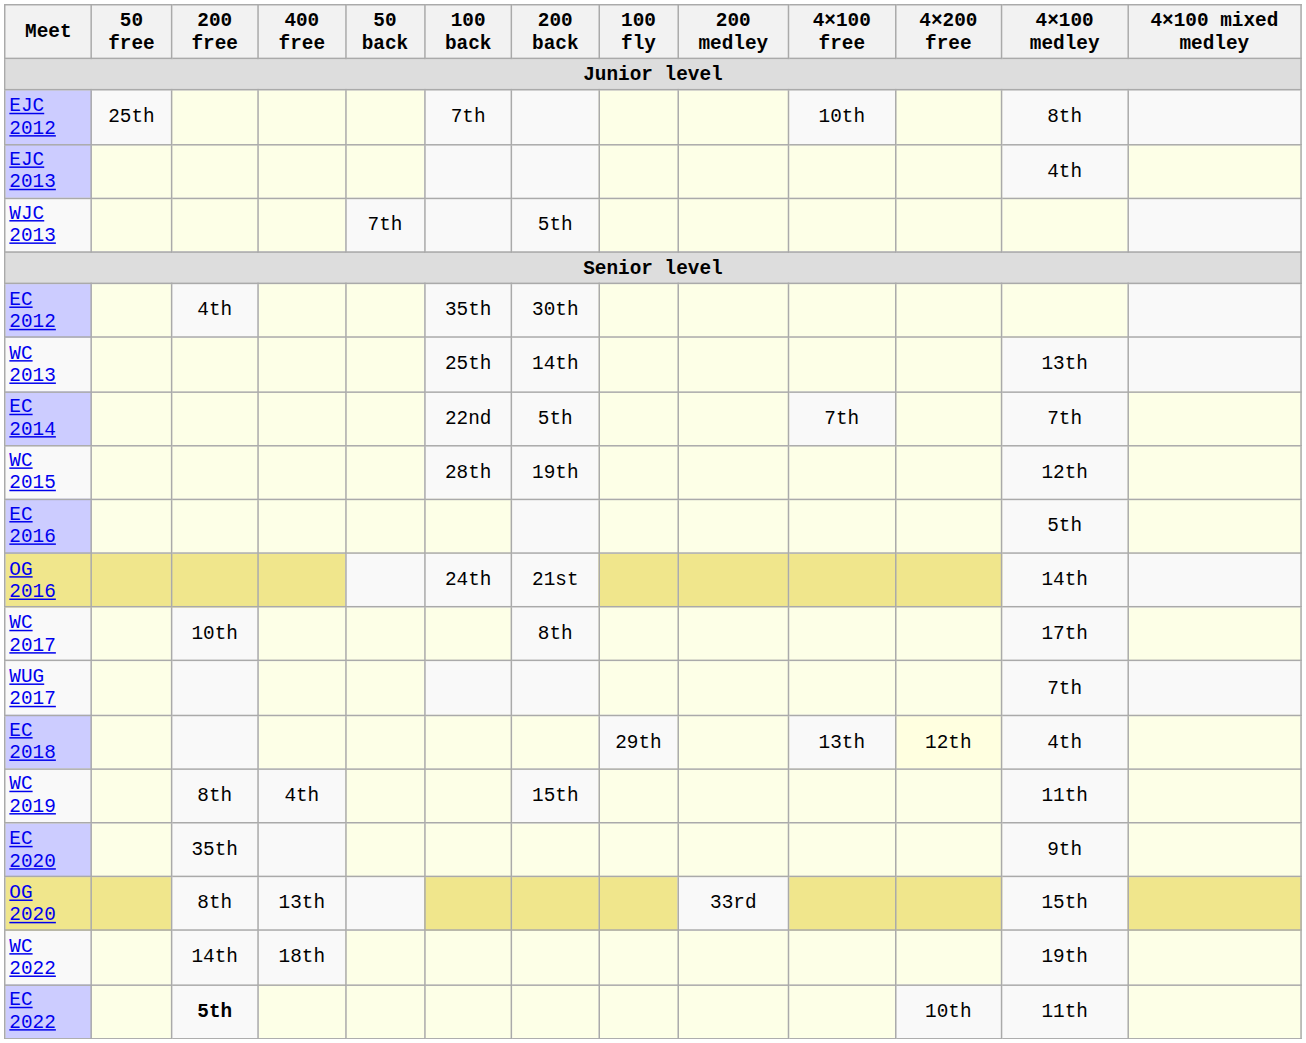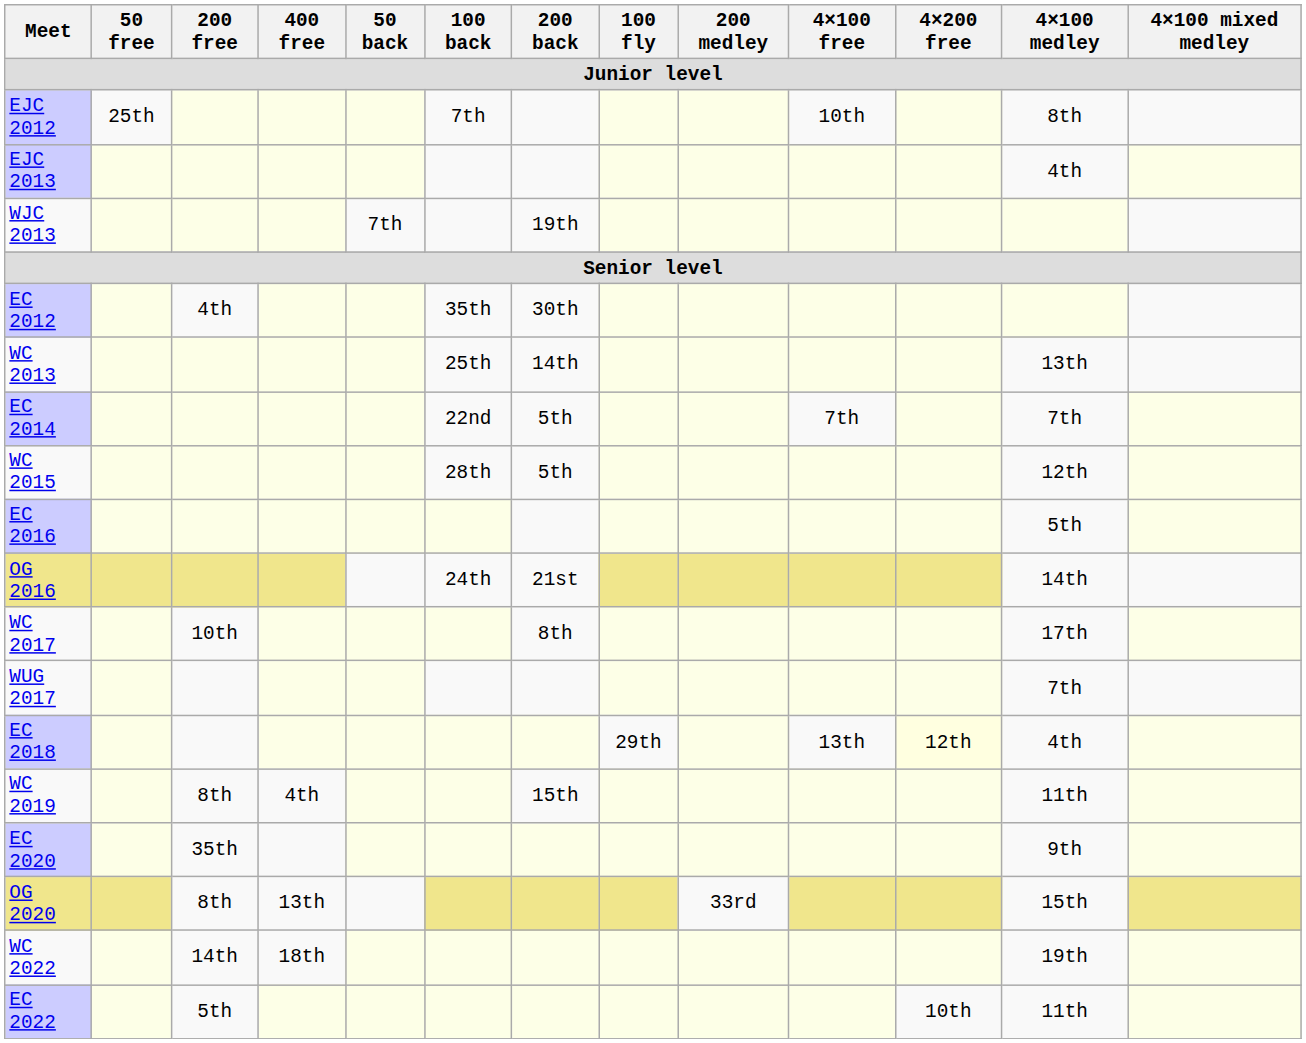WJC 2013 | 200 back: 5th -> 19th
WC 2015 | 200 back: 19th -> 5th
EC 2022 | 200 free: bold -> normal
